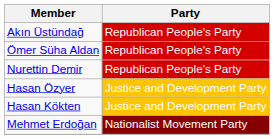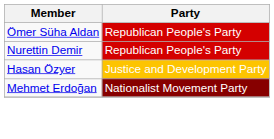- row: Akın Üstündağ | Republican People's Party
- row: Hasan Kökten | Justice and Development Party
